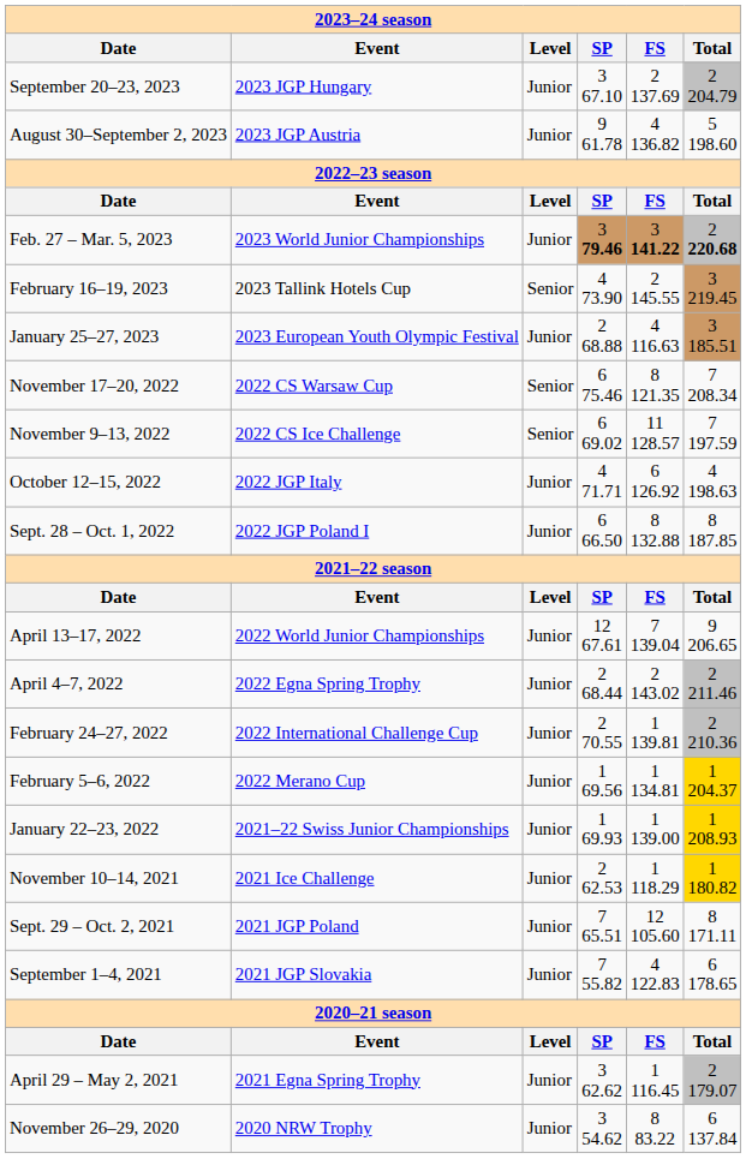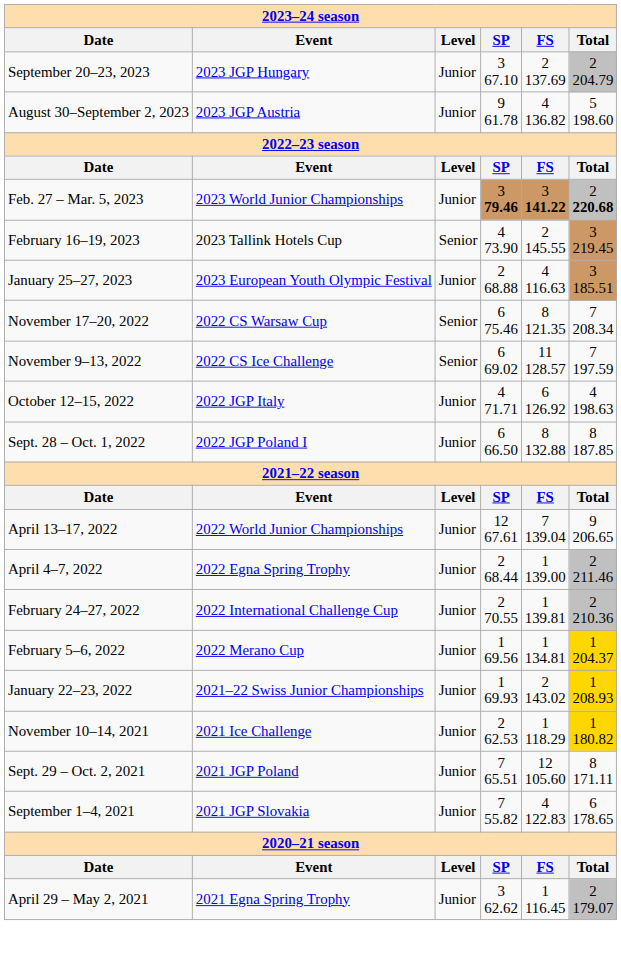April 4–7, 2022 | column 5: 2 143.02 -> 1 139.00
January 22–23, 2022 | column 5: 1 139.00 -> 2 143.02
- row: November 26–29, 2020 | 2020 NRW Trophy | Junior | 3 54.62 | 8 83.22 | 6 137.84
